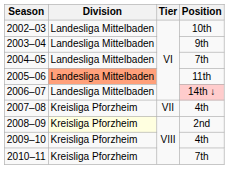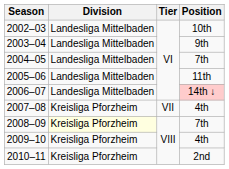2005–06 | Division: lightsalmon background -> no background
2008–09 | Position: 2nd -> 7th
2010–11 | Position: 7th -> 2nd
